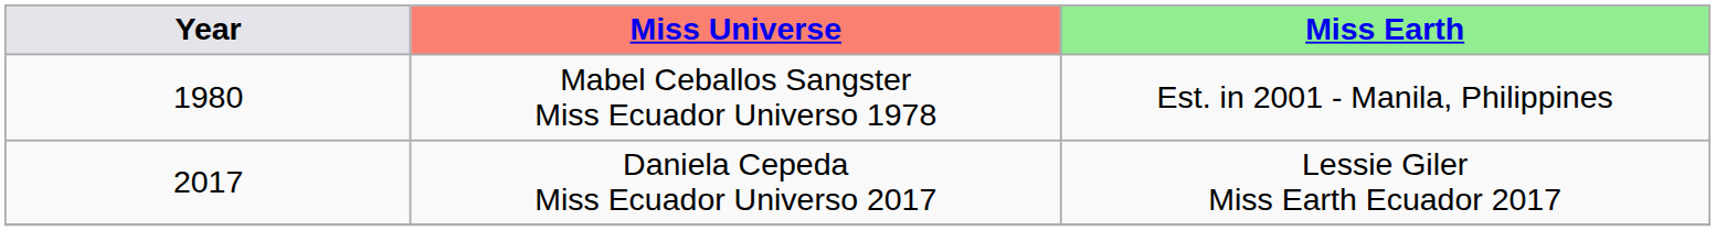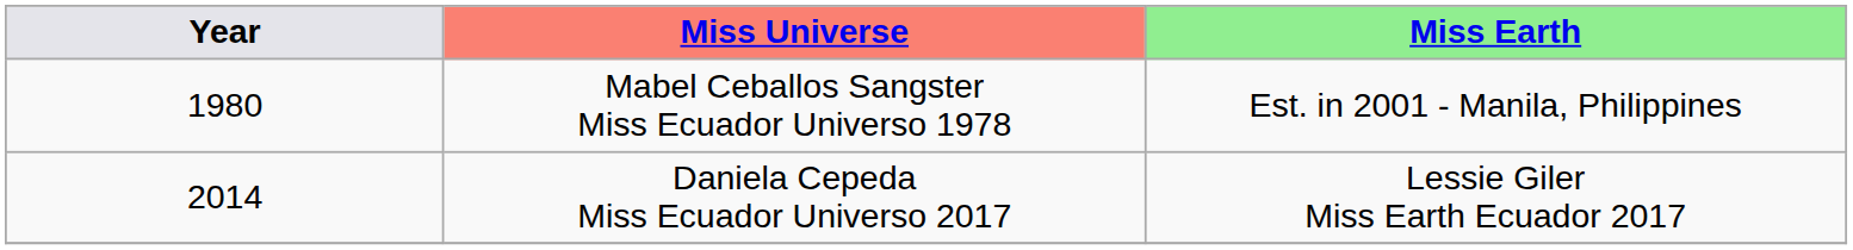Daniela Cepeda Miss Ecuador Universo 2017 | Year: 2017 -> 2014
